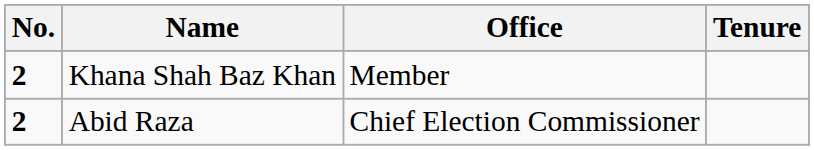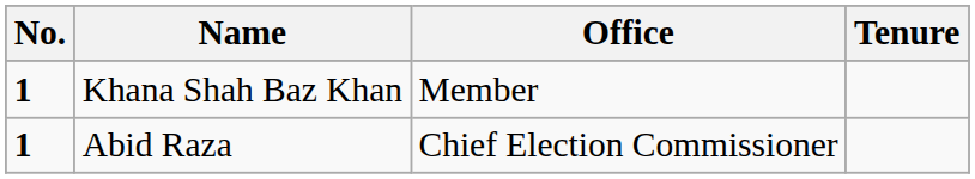Khana Shah Baz Khan | No.: 2 -> 1
Abid Raza | No.: 2 -> 1
